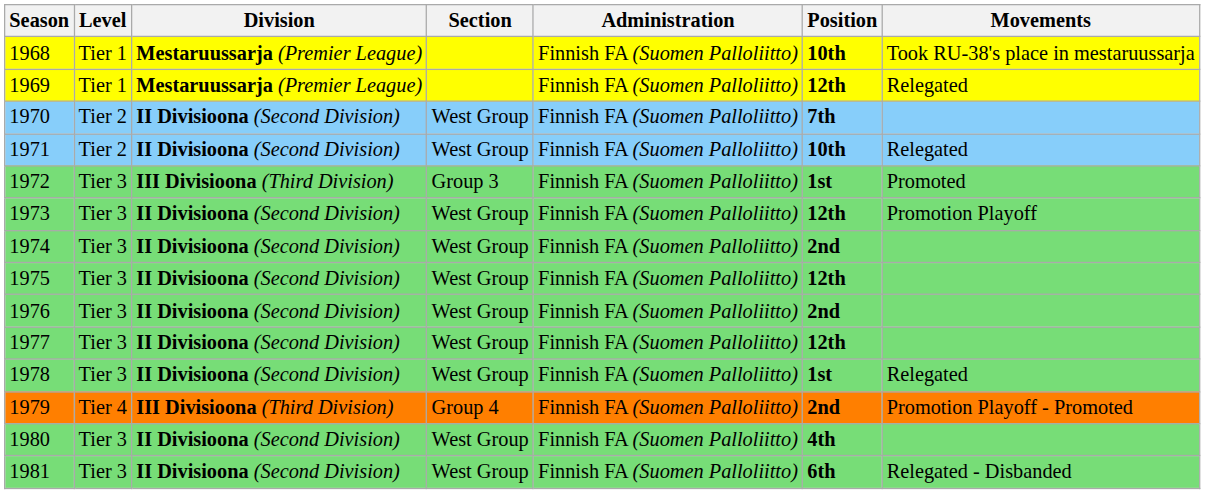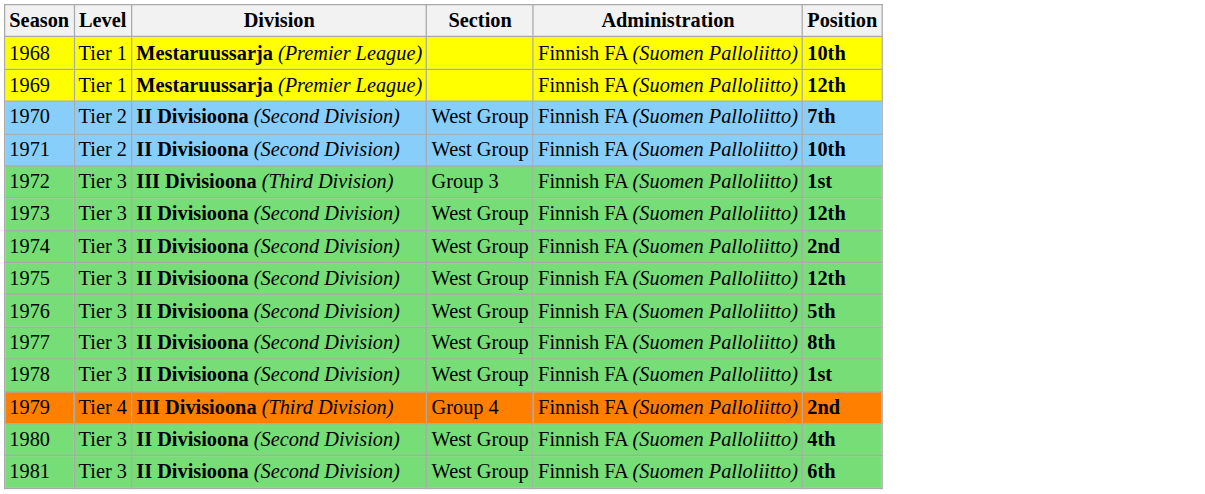- column: Movements | Took RU-38's place in mestaruussarja | Relegated | Relegated | Promoted | Promotion Playoff | Relegated | Promotion Playoff - Promoted | Relegated - Disbanded
1976 | Position: 2nd -> 5th
1977 | Position: 12th -> 8th
